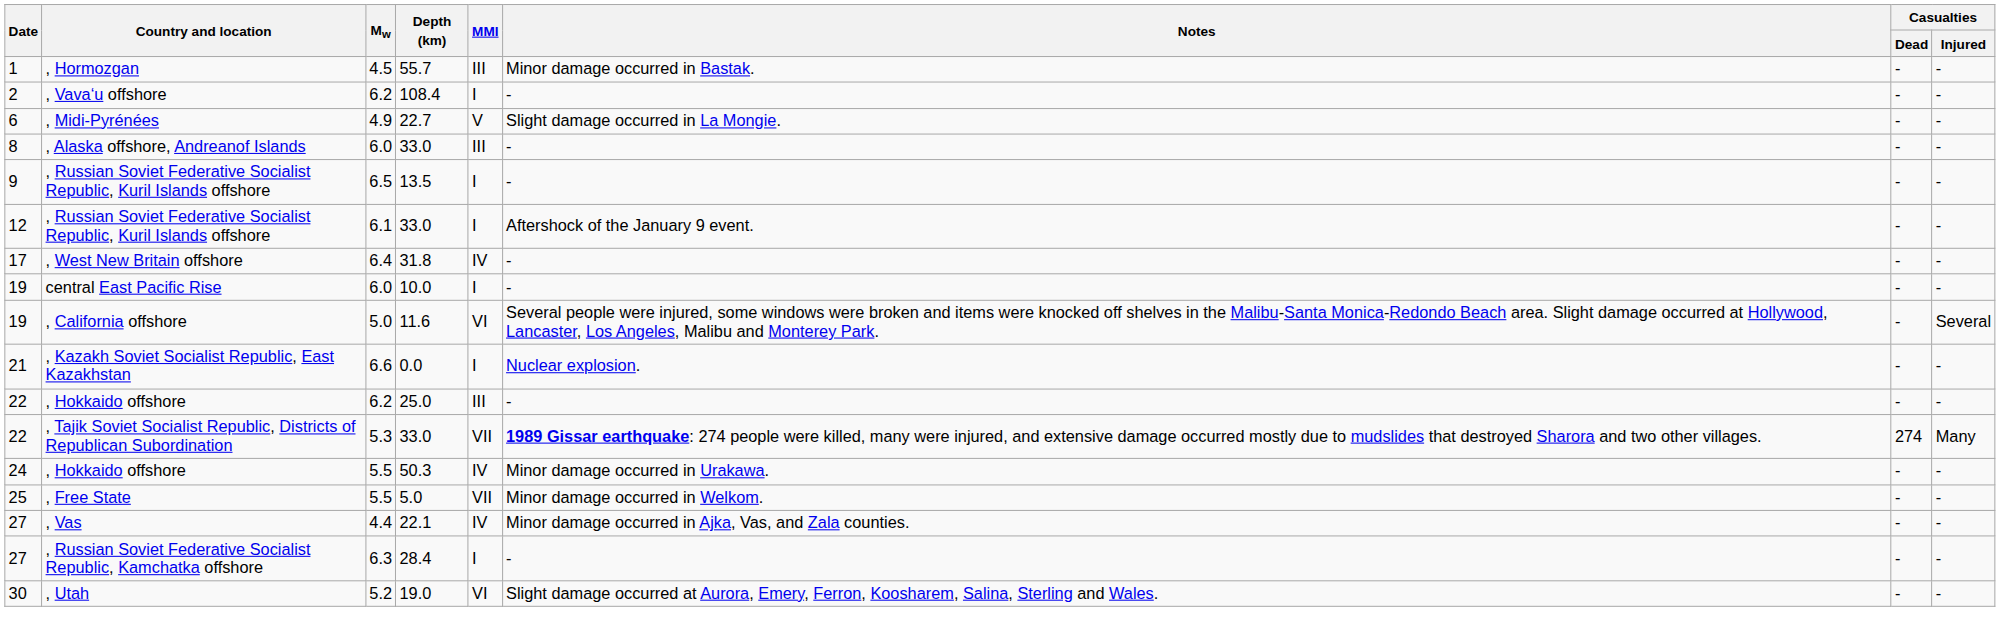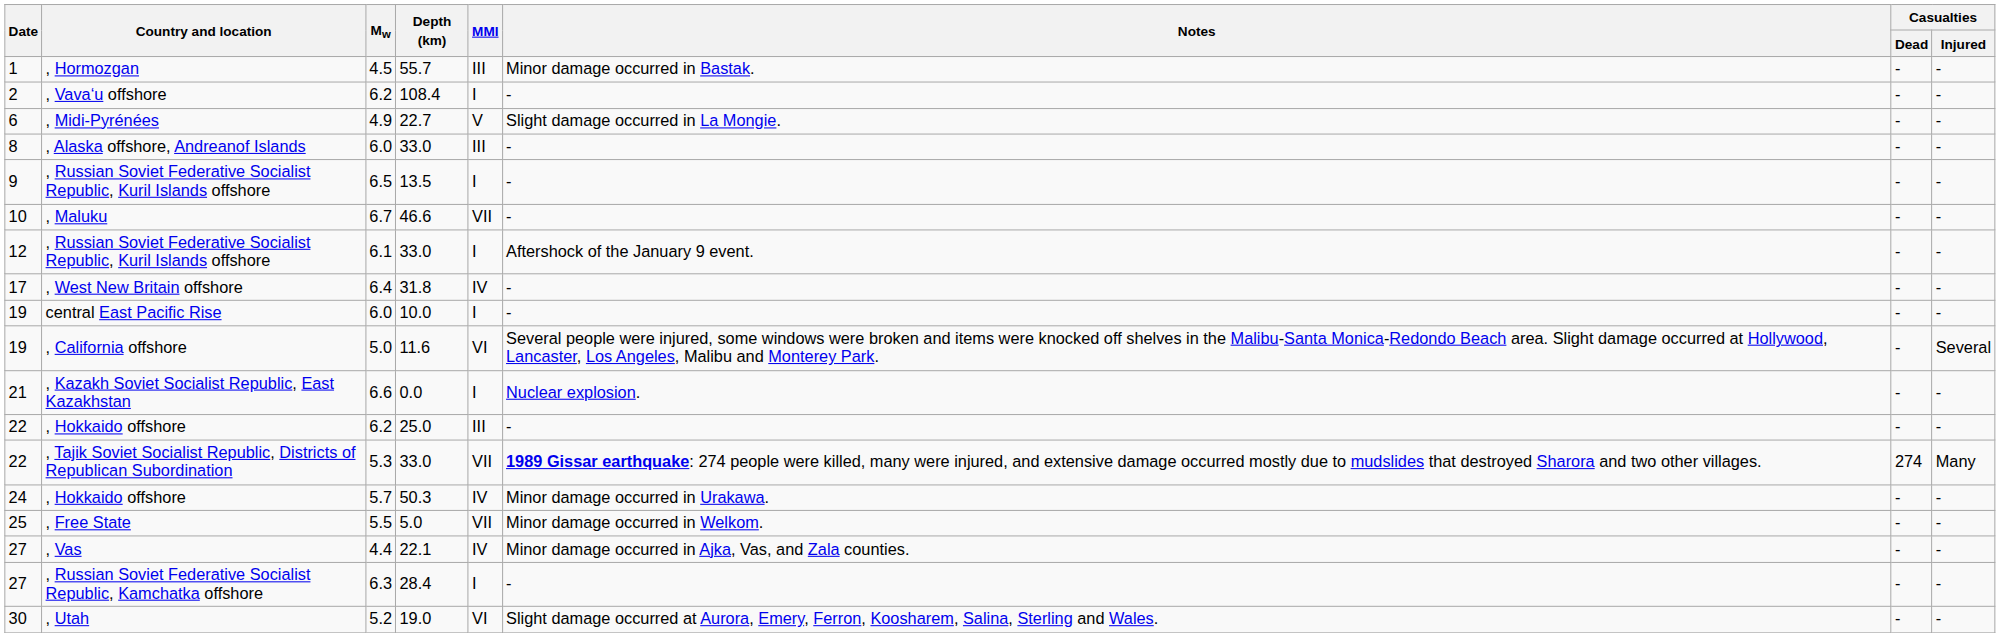+ row: 10 | , Maluku | 6.7 | 46.6 | VII | - | - | -
, Hokkaido offshore / 50.3 | Mw: 5.5 -> 5.7
